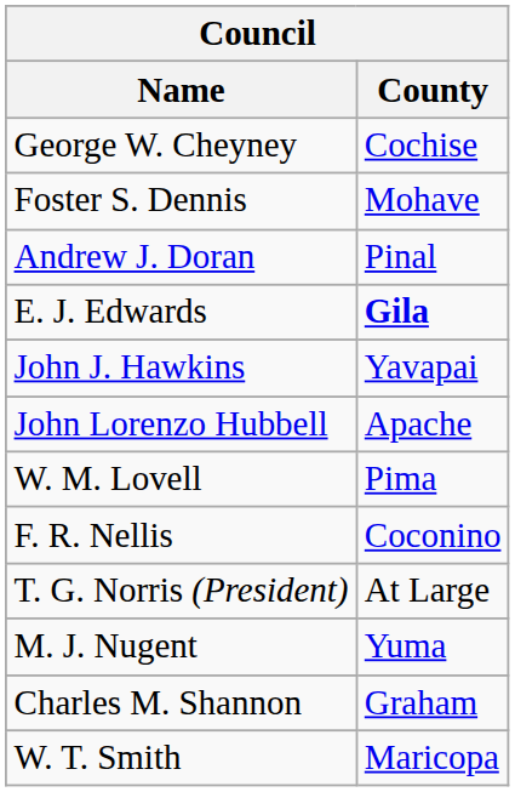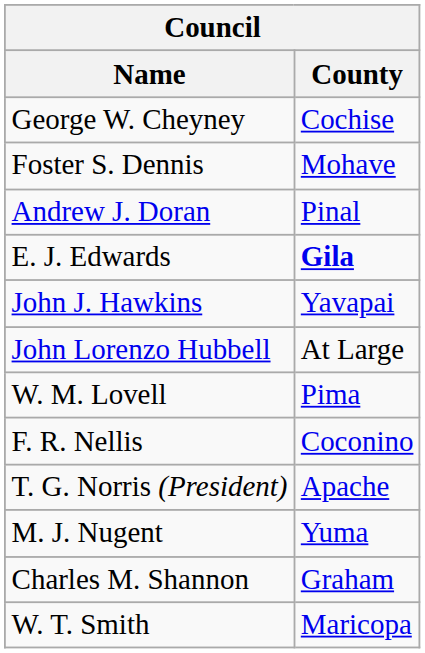John Lorenzo Hubbell | County: Apache -> At Large
T. G. Norris (President) | County: At Large -> Apache
